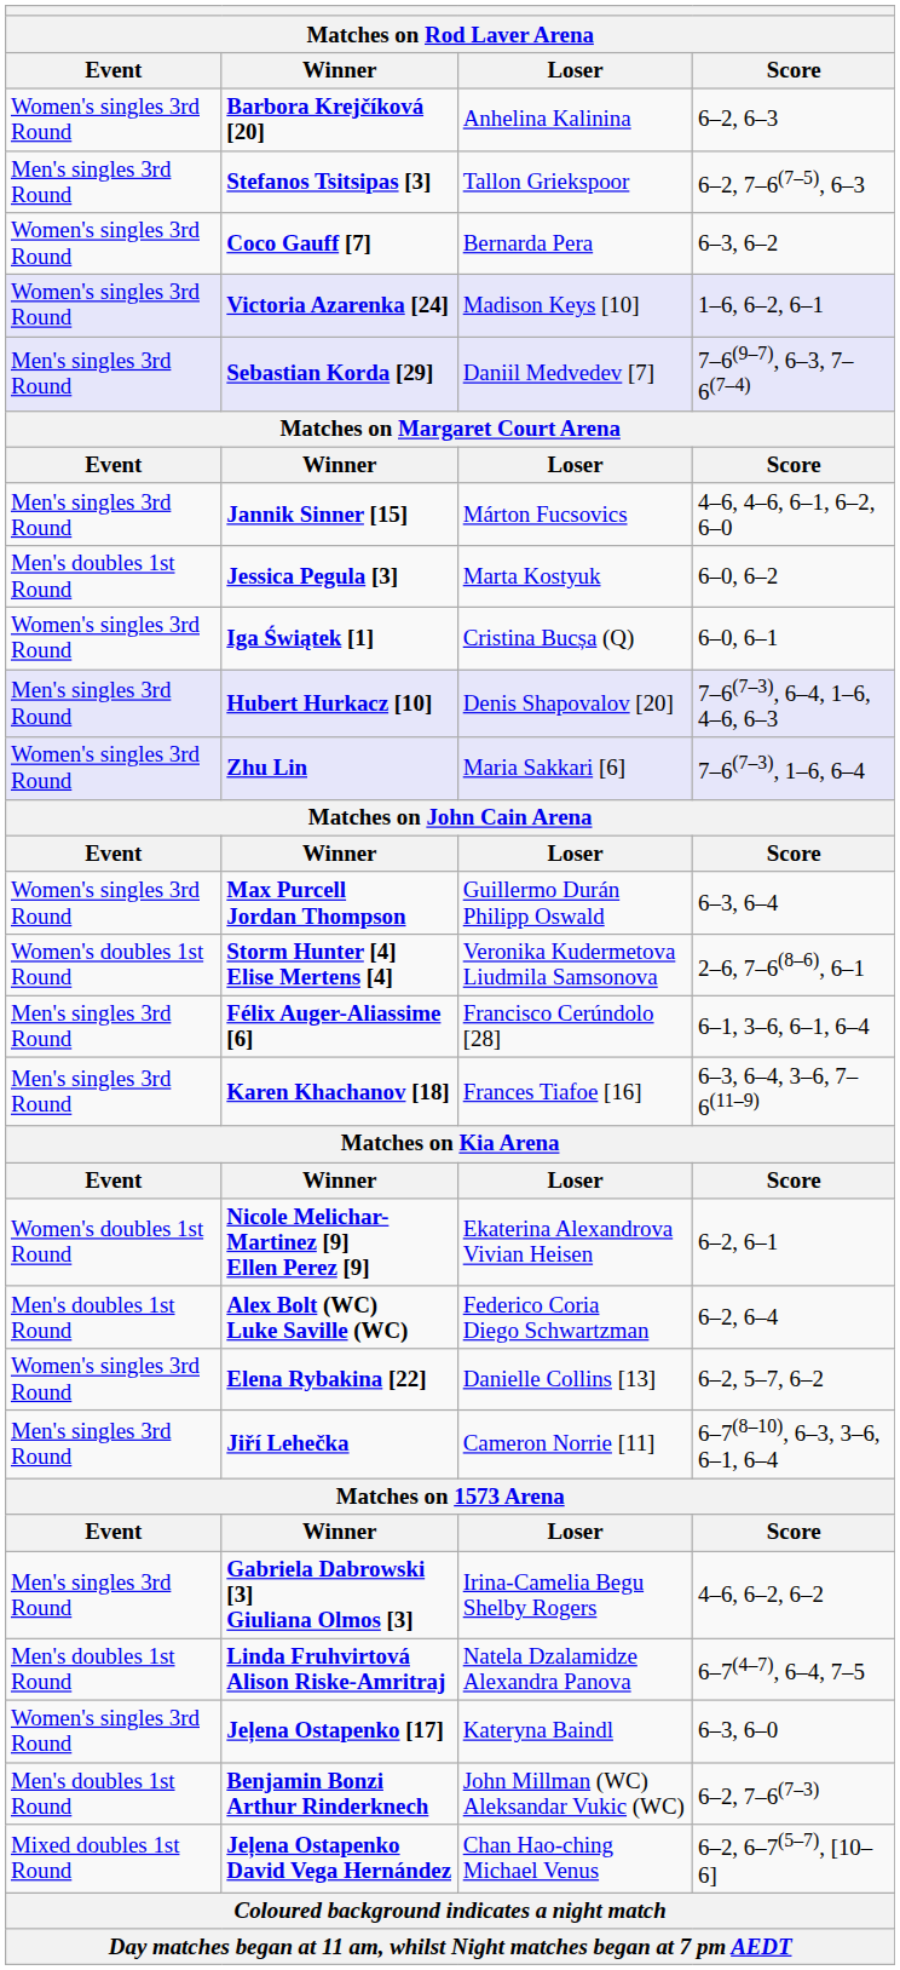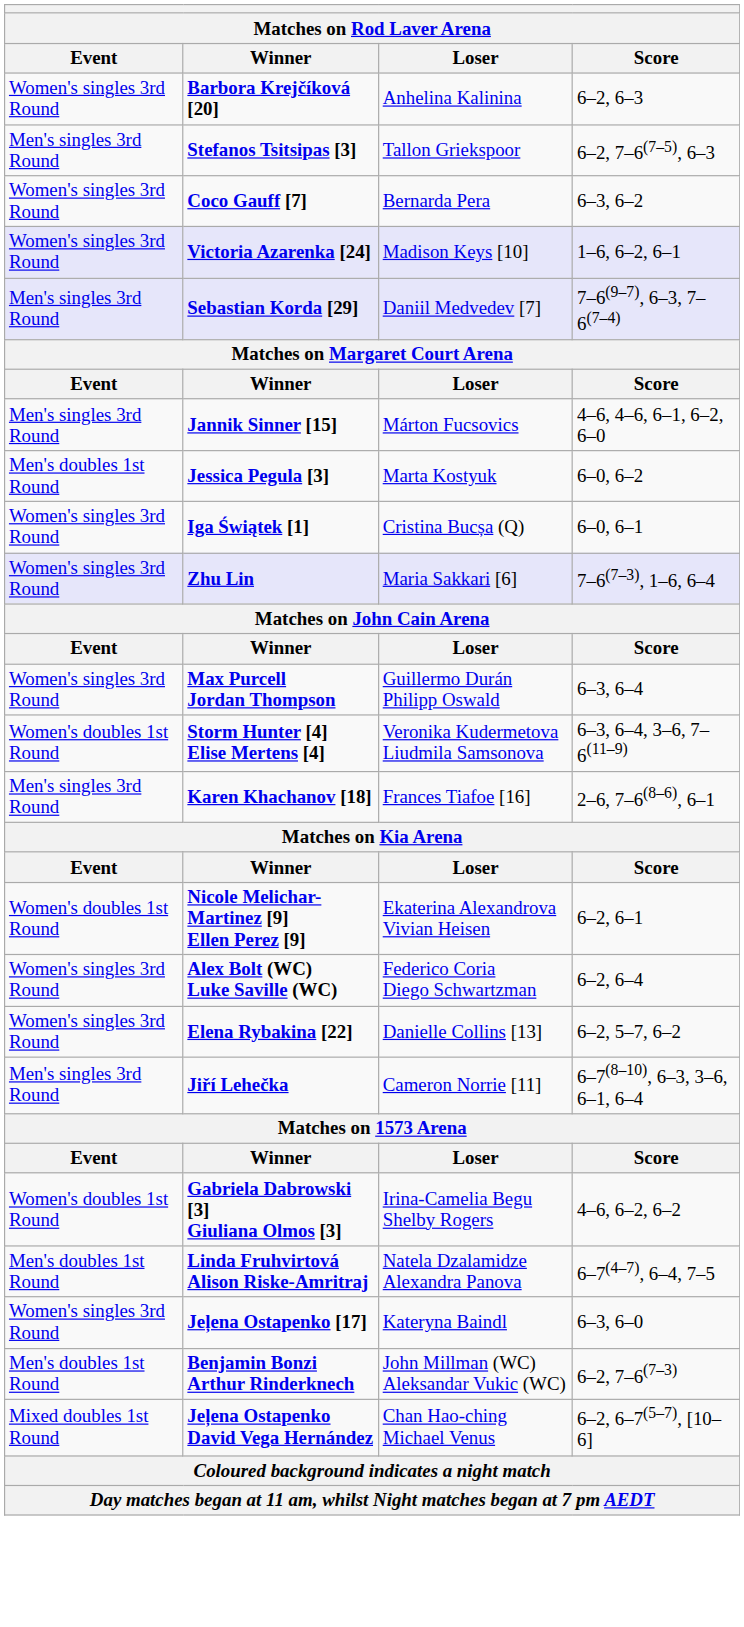- row: Men's singles 3rd Round | Hubert Hurkacz [10] | Denis Shapovalov [20] | 7–6(7–3), 6–4, 1–6, 4–6, 6–3
Storm Hunter [4] Elise Mertens [4] | Score: 2–6, 7–6(8–6), 6–1 -> 6–3, 6–4, 3–6, 7–6(11–9)
- row: Men's singles 3rd Round | Félix Auger-Aliassime [6] | Francisco Cerúndolo [28] | 6–1, 3–6, 6–1, 6–4
Karen Khachanov [18] | Score: 6–3, 6–4, 3–6, 7–6(11–9) -> 2–6, 7–6(8–6), 6–1
Alex Bolt (WC) Luke Saville (WC) | Event: Men's doubles 1st Round -> Women's singles 3rd Round
Gabriela Dabrowski [3] Giuliana Olmos [3] | Event: Men's singles 3rd Round -> Women's doubles 1st Round
